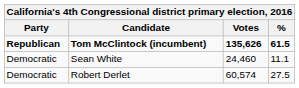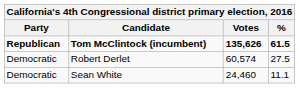rows swapped: Robert Derlet <-> Sean White
